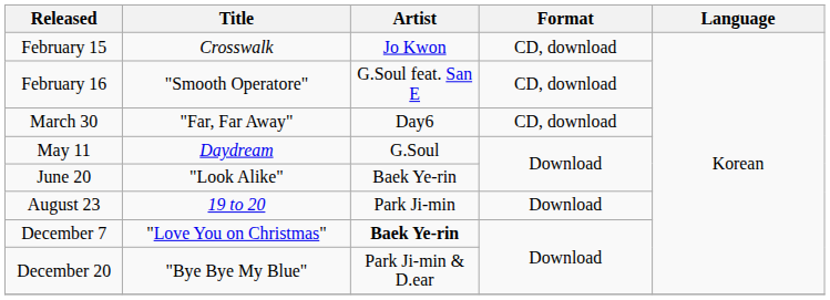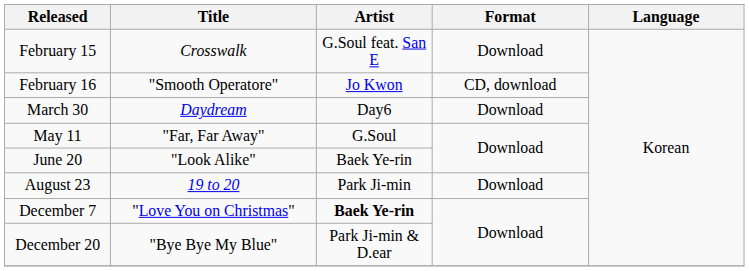February 15 | Artist: Jo Kwon -> G.Soul feat. San E
February 15 | Format: CD, download -> Download
February 16 | Artist: G.Soul feat. San E -> Jo Kwon
March 30 | Title: "Far, Far Away" -> Daydream
March 30 | Format: CD, download -> Download
May 11 | Title: Daydream -> "Far, Far Away"
